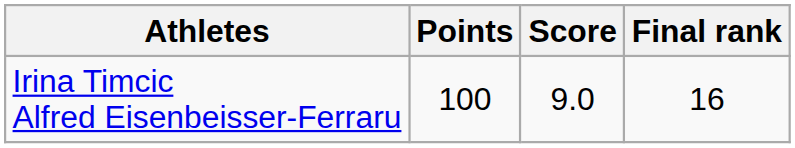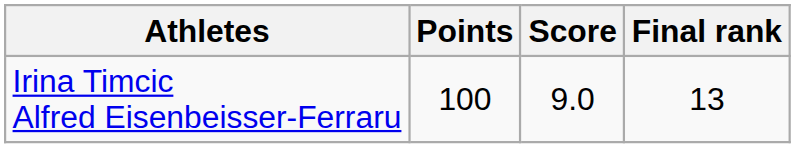Irina Timcic Alfred Eisenbeisser-Ferraru | Final rank: 16 -> 13
